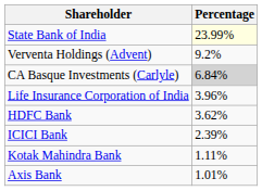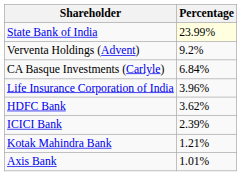CA Basque Investments (Carlyle) | Percentage: lightgrey background -> no background
Kotak Mahindra Bank | Percentage: 1.11% -> 1.21%
